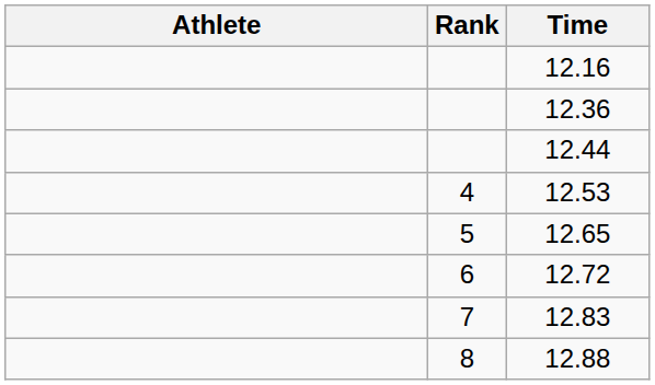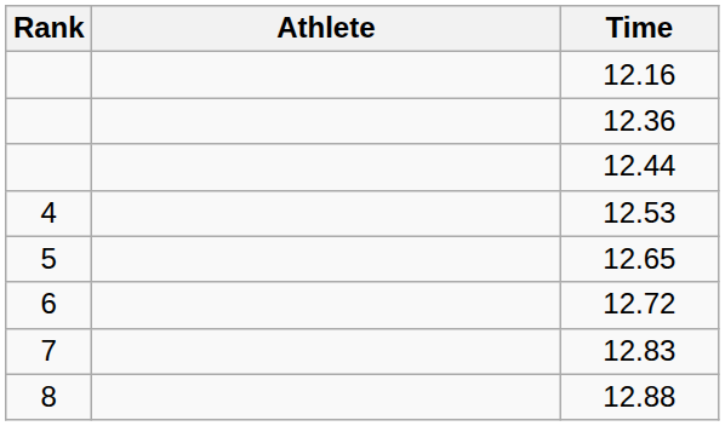columns swapped: Rank <-> Athlete
